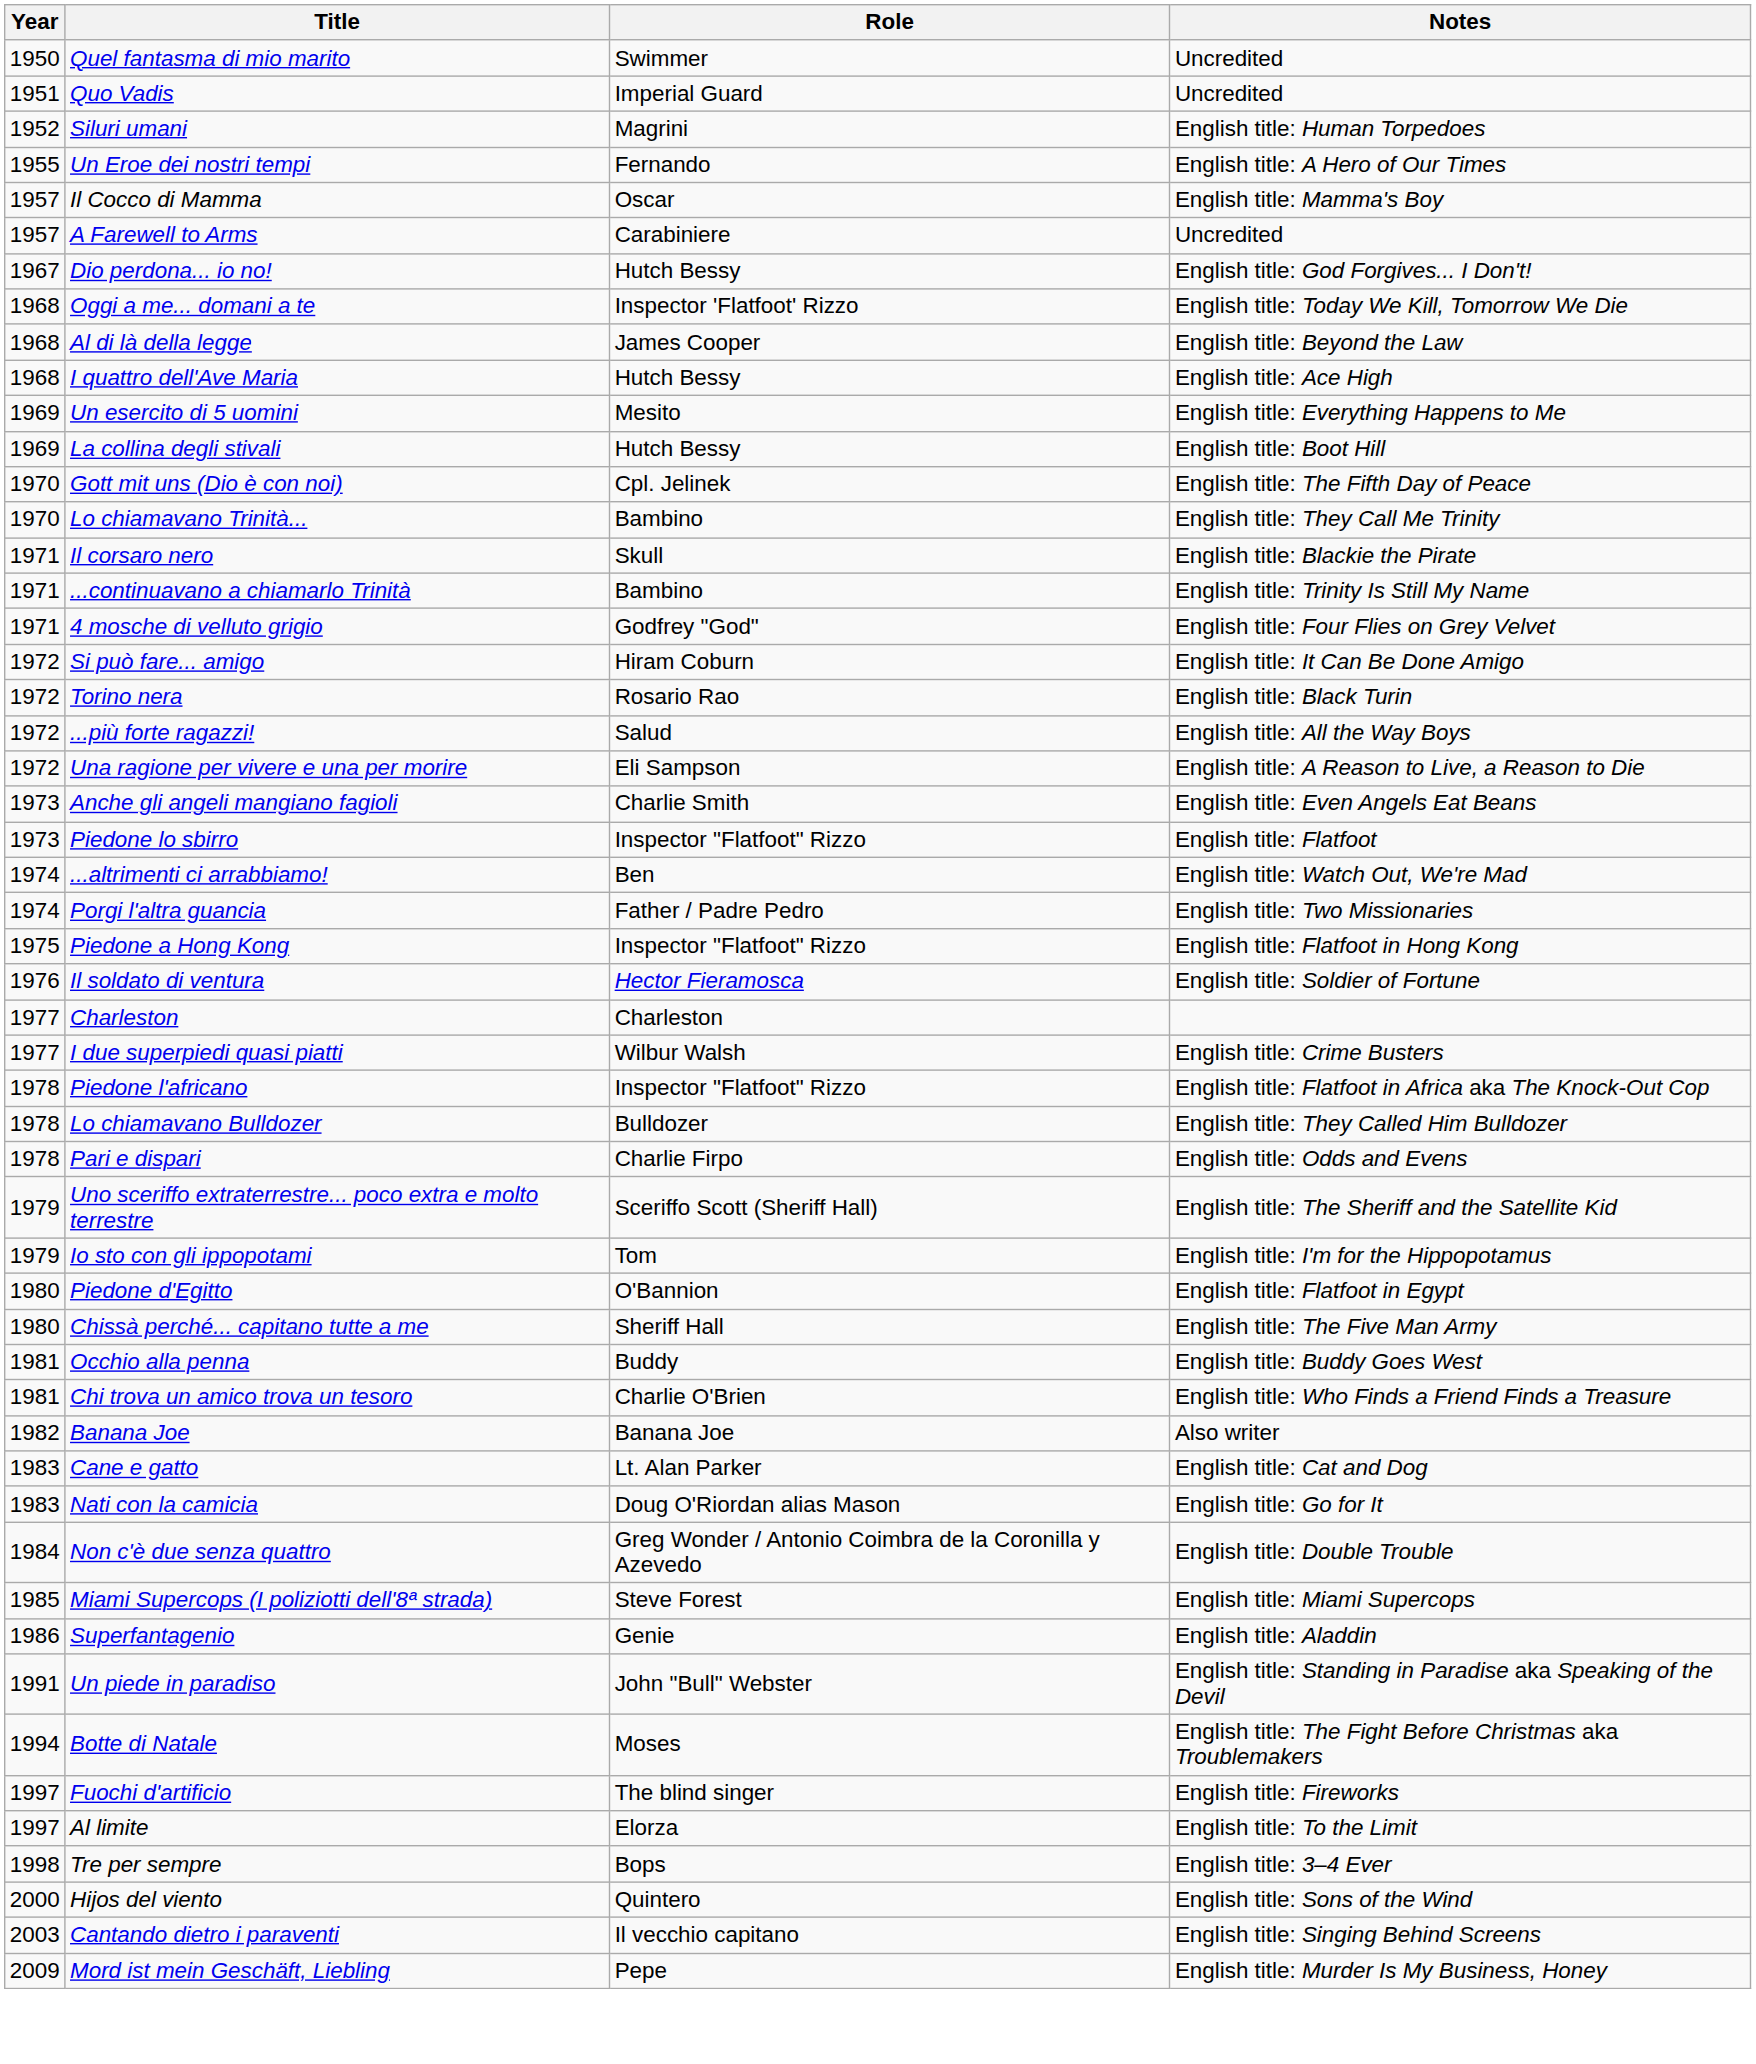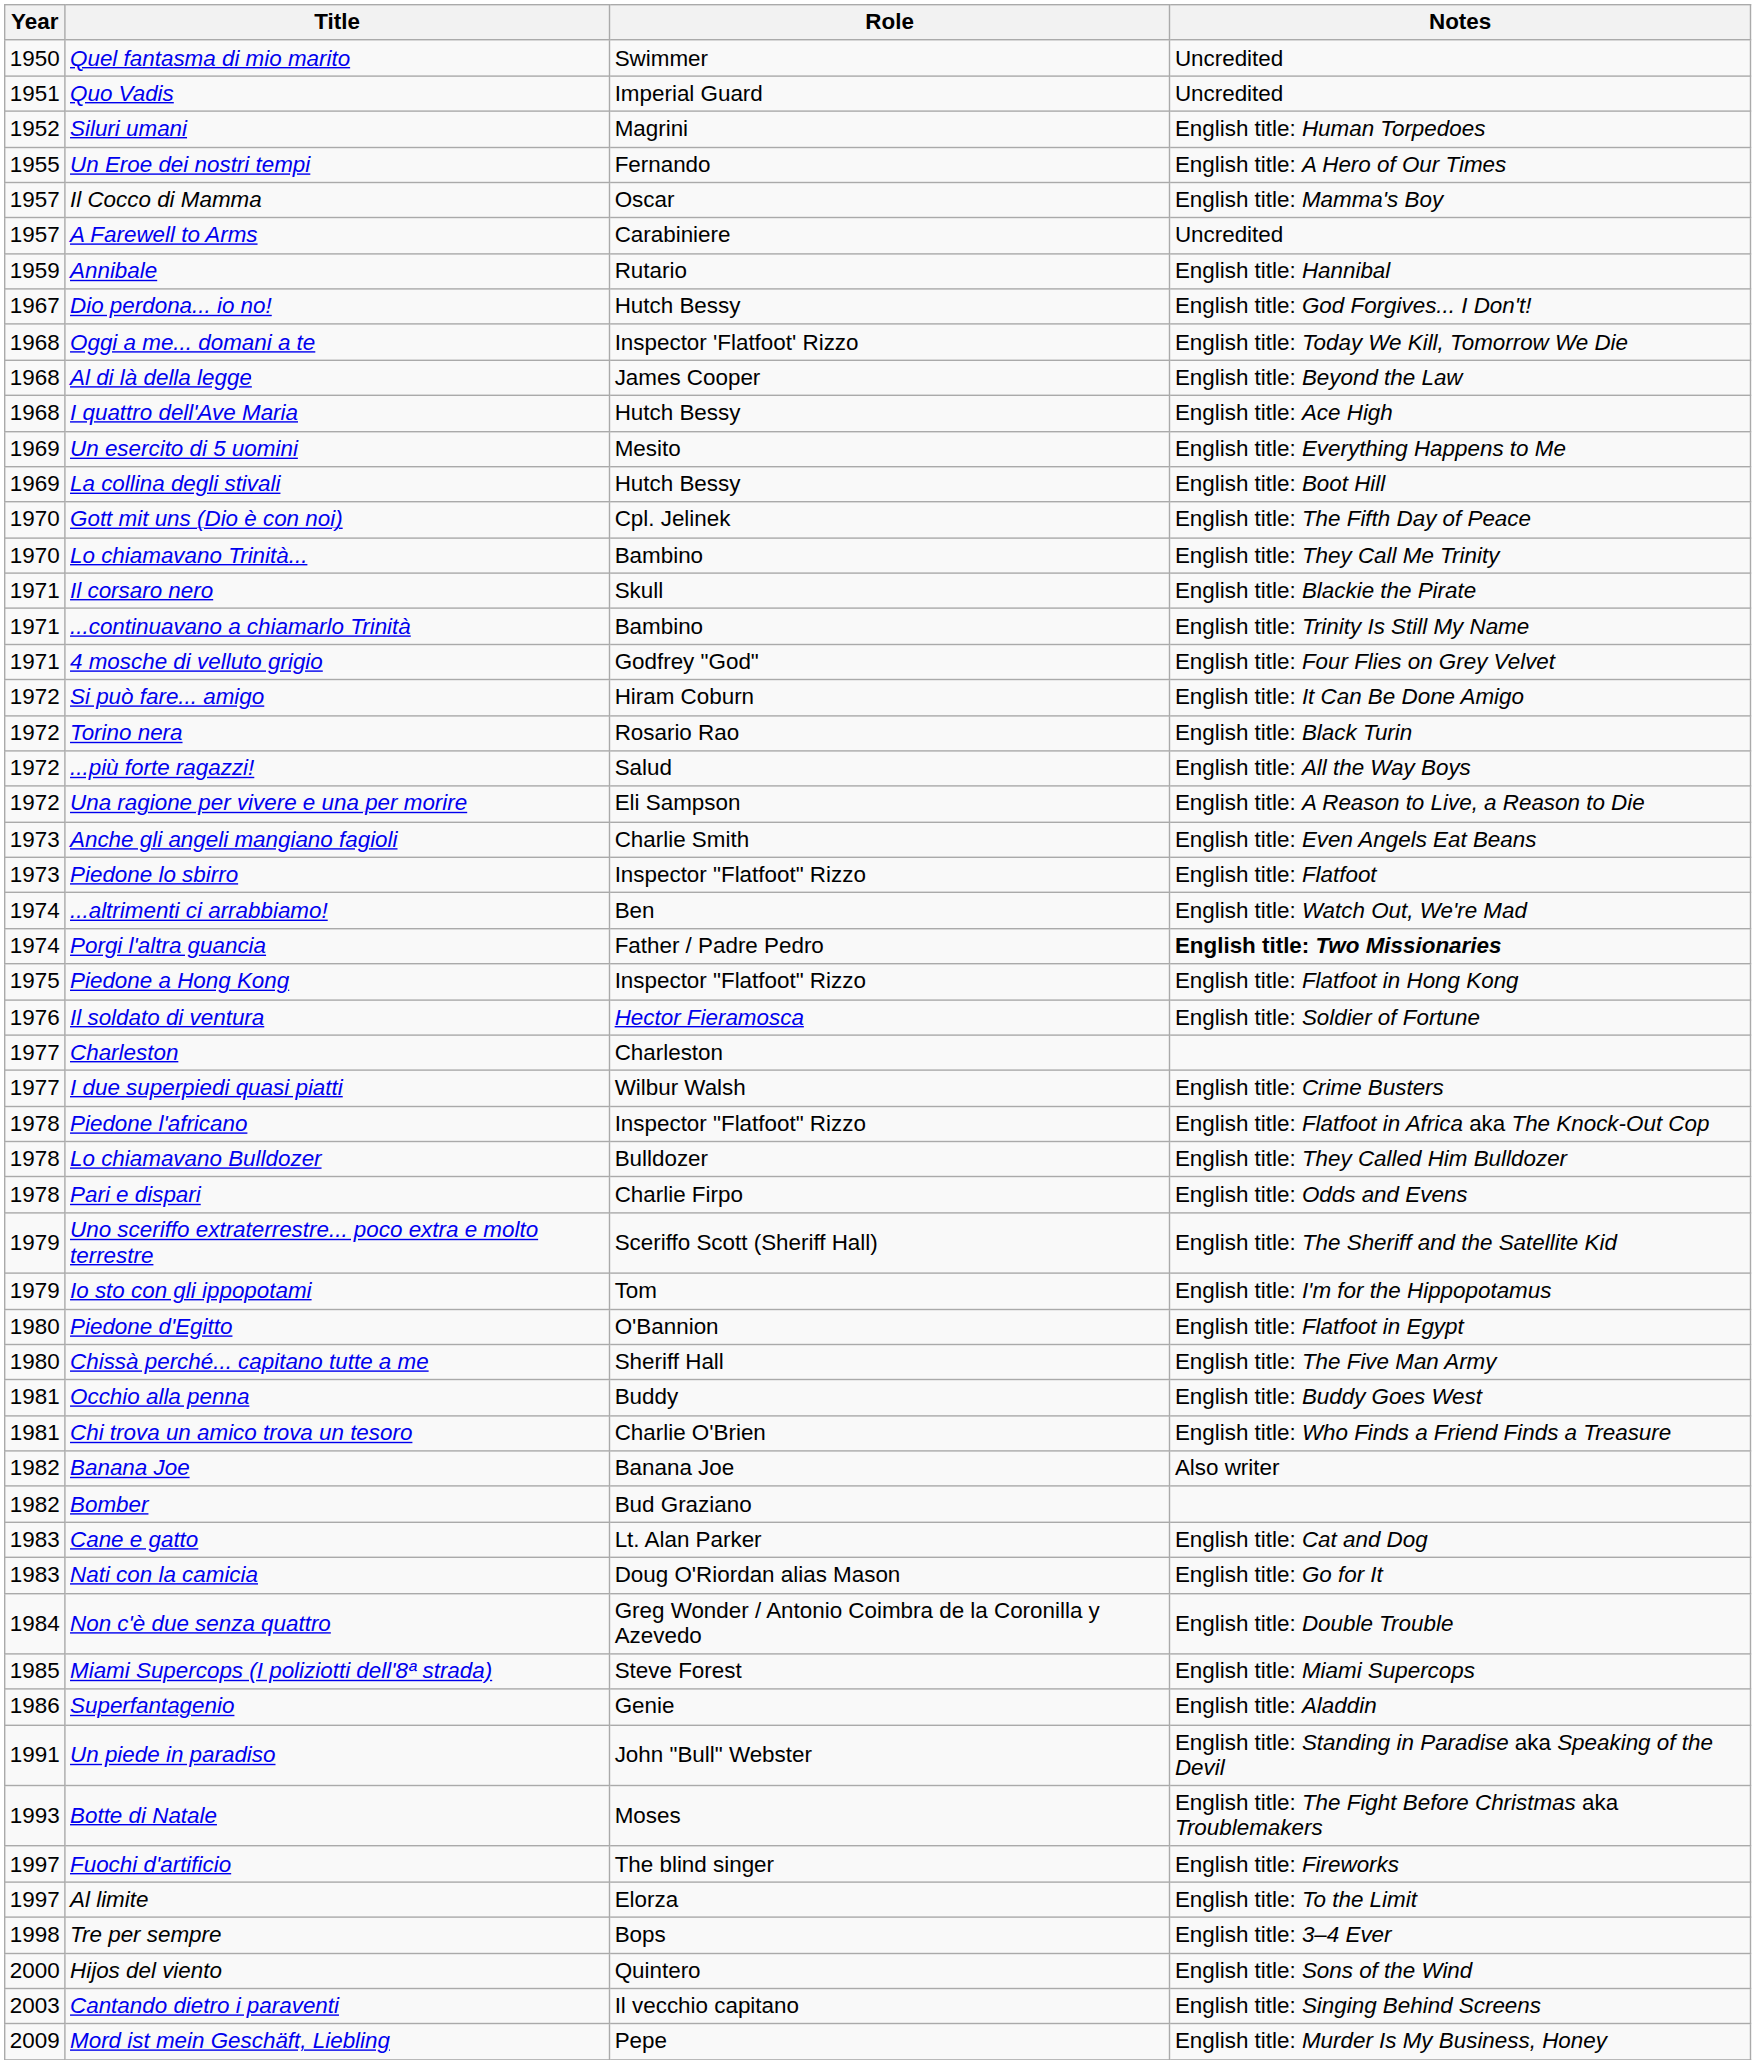+ row: 1959 | Annibale | Rutario | English title: Hannibal
Porgi l'altra guancia | Notes: normal -> bold
+ row: 1982 | Bomber | Bud Graziano
Botte di Natale | Year: 1994 -> 1993
